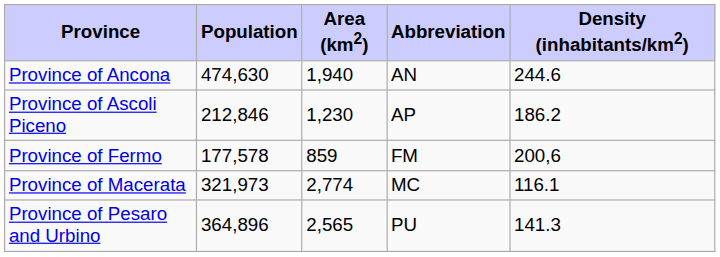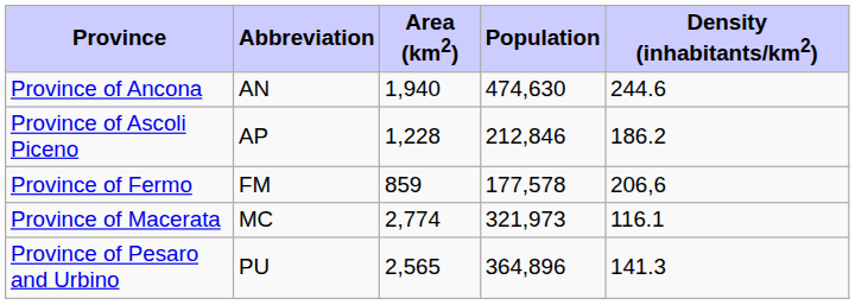columns swapped: Abbreviation <-> Population
Province of Ascoli Piceno | Area (km2): 1,230 -> 1,228
Province of Fermo | Density (inhabitants/km2): 200,6 -> 206,6
